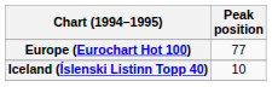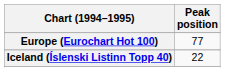Iceland (Íslenski Listinn Topp 40) | Peak position: 10 -> 22
